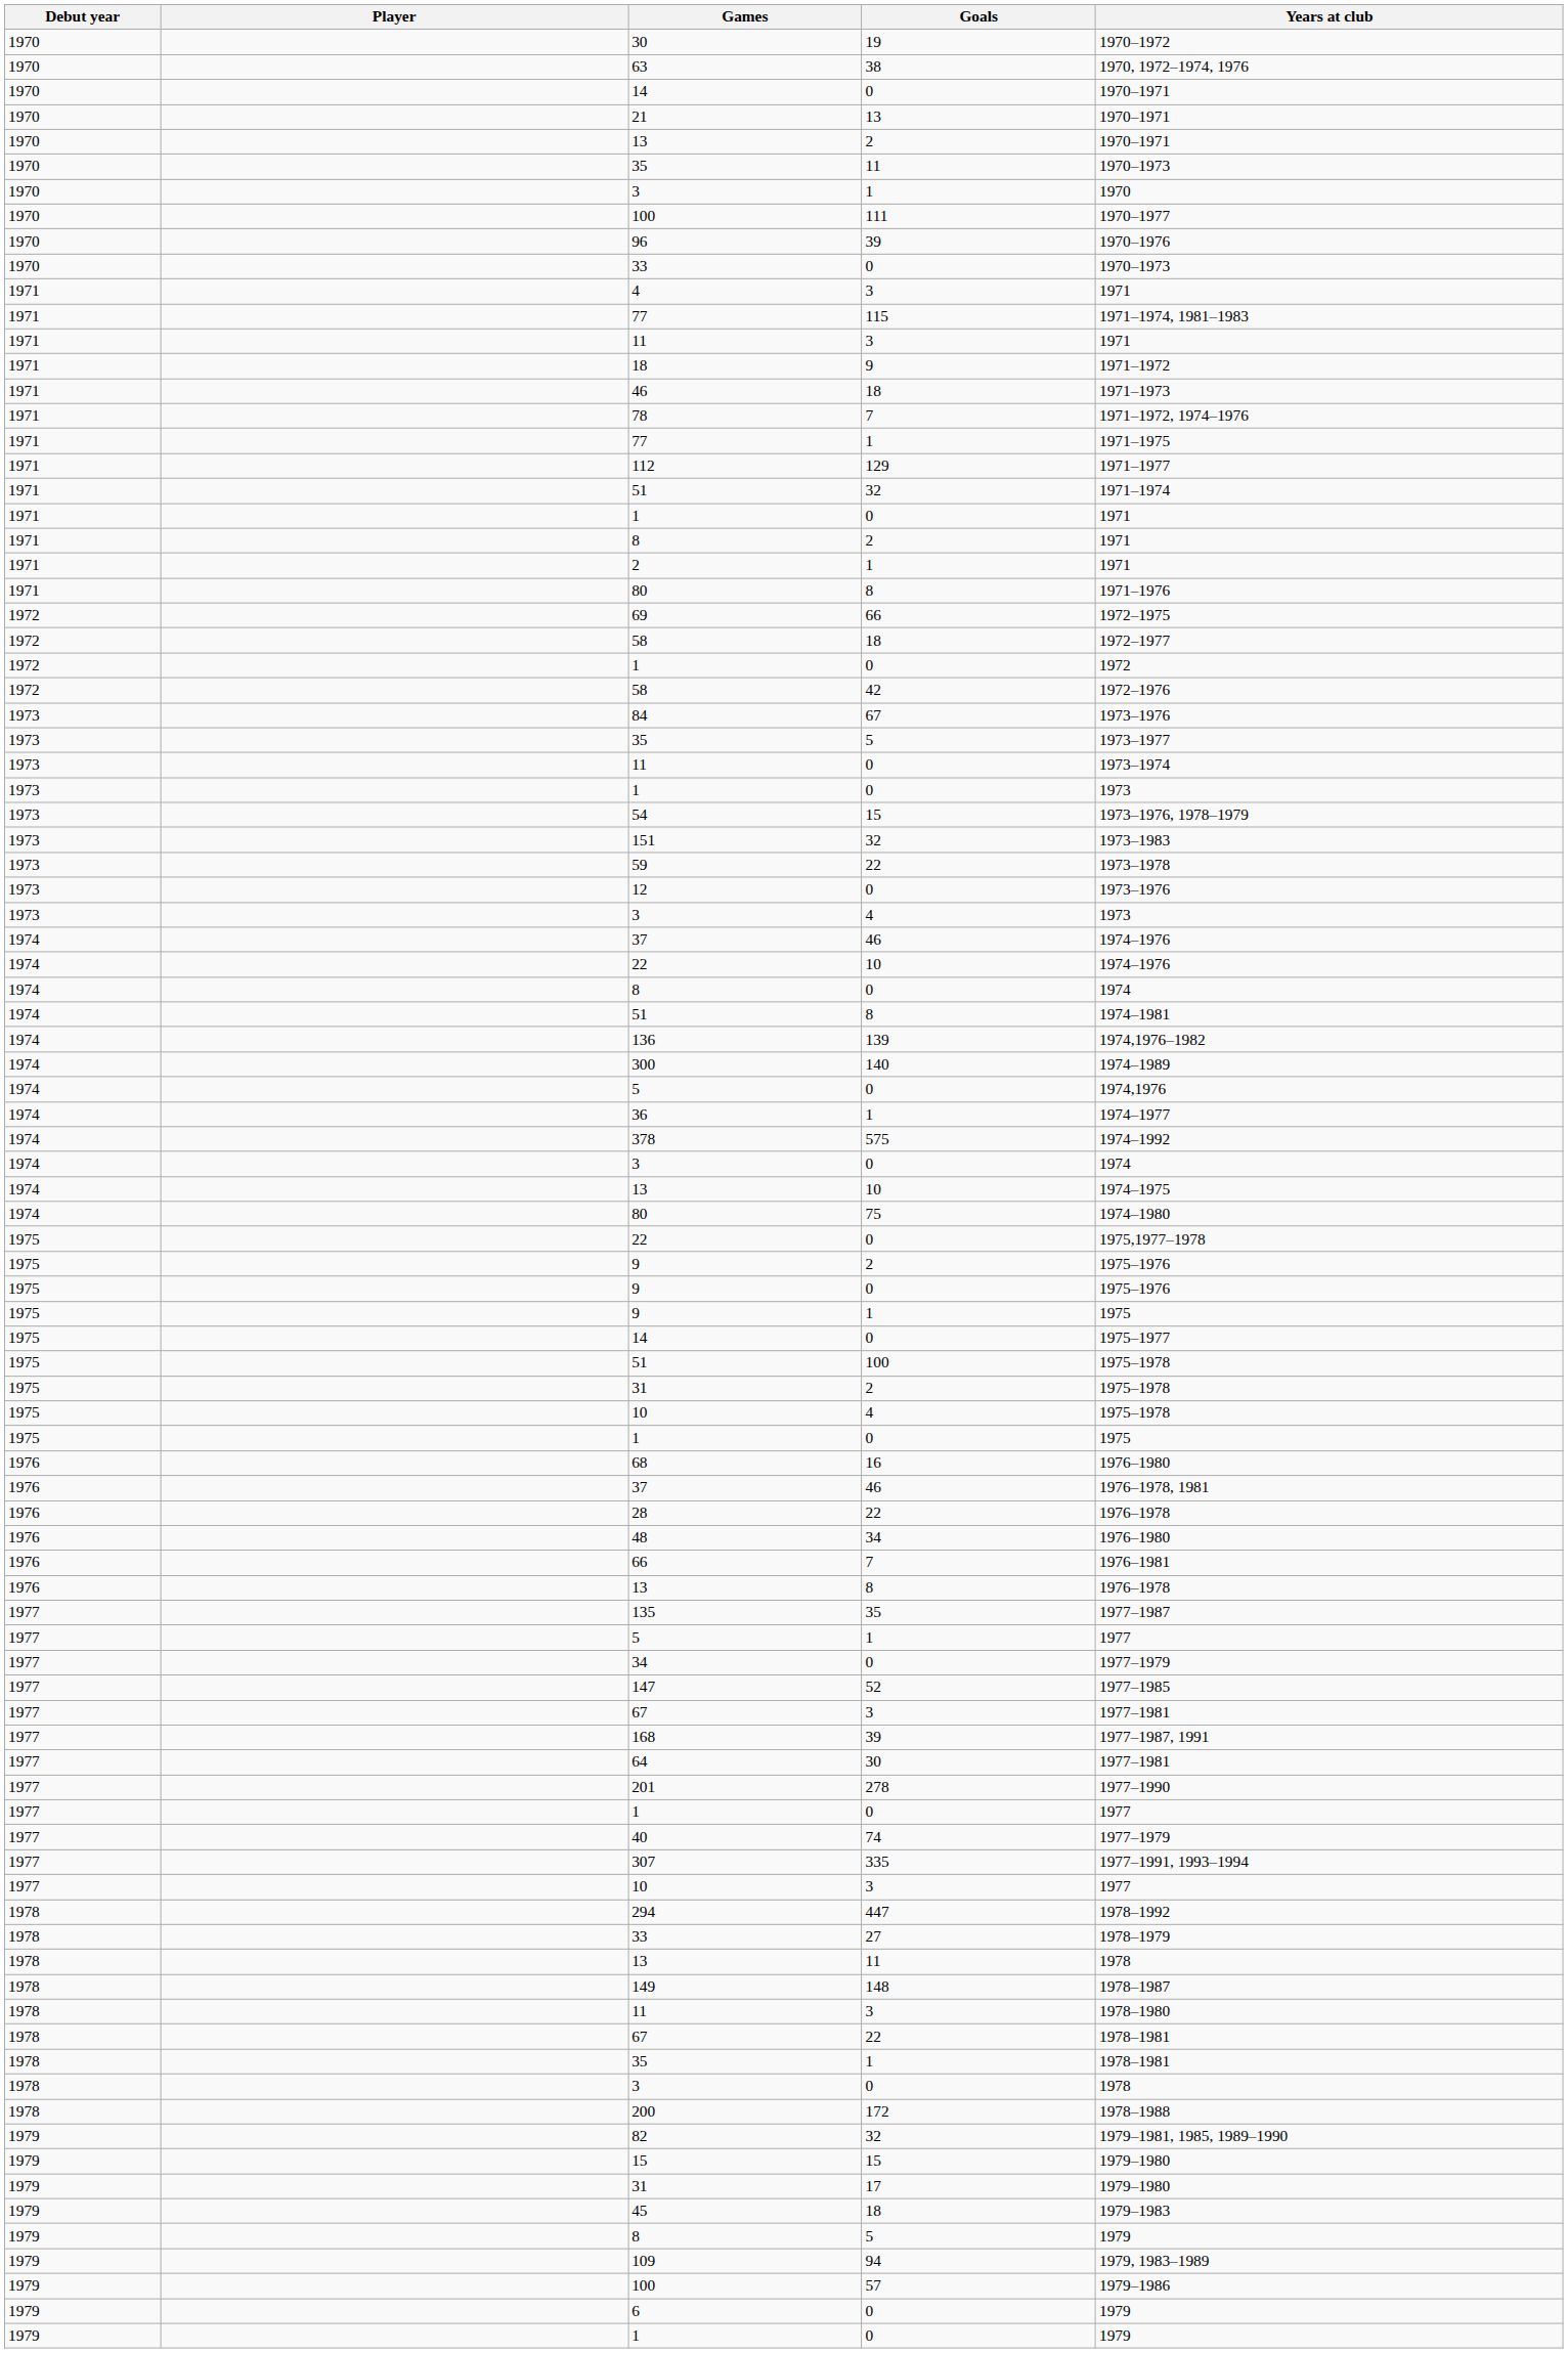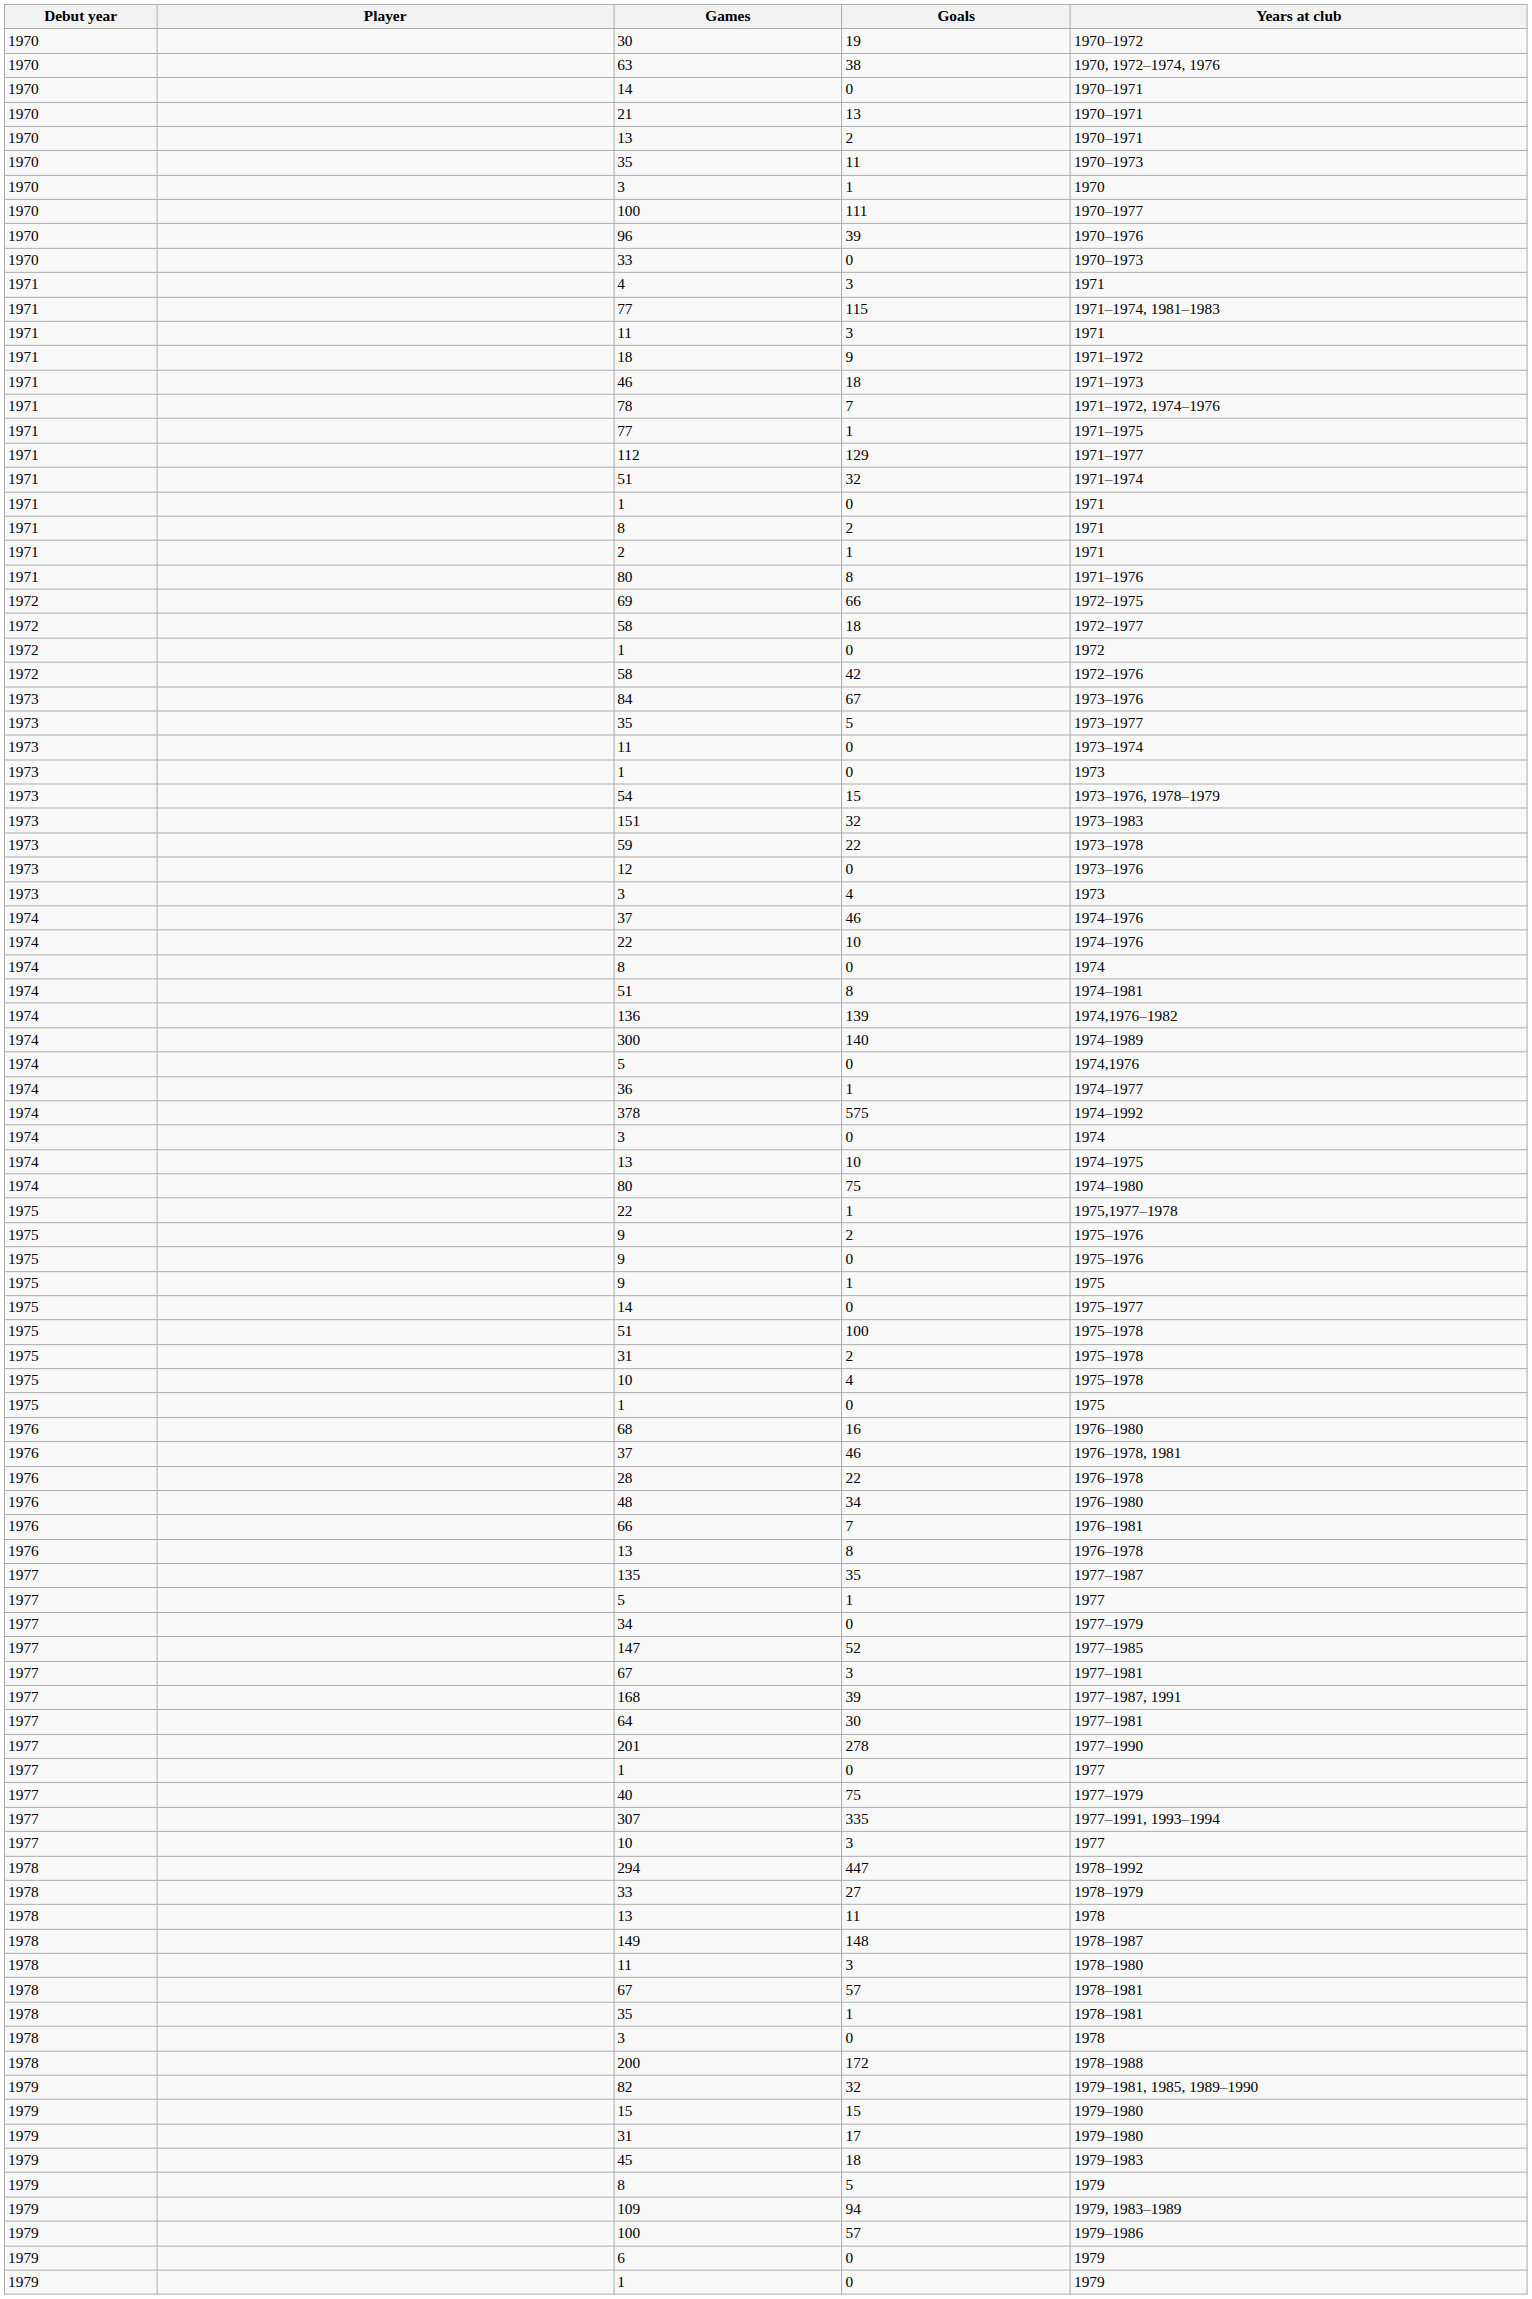1975 / 22 | Goals: 0 -> 1
40 | Goals: 74 -> 75
1978 / 67 | Goals: 22 -> 57
